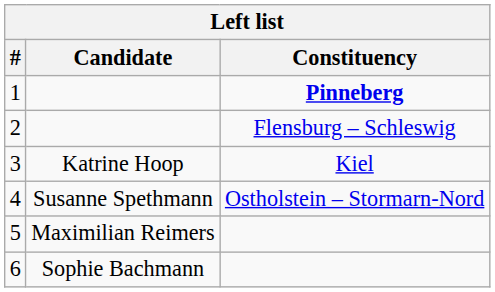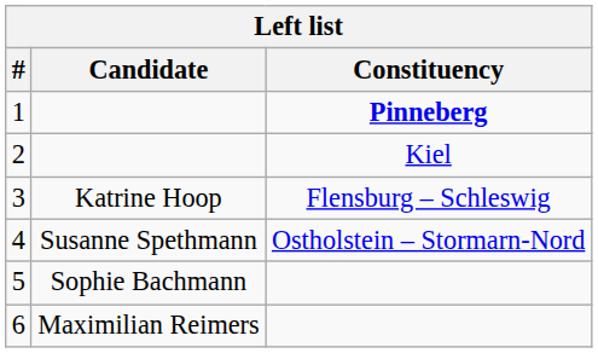2 | Constituency: Flensburg – Schleswig -> Kiel
3 | Constituency: Kiel -> Flensburg – Schleswig
5 | Candidate: Maximilian Reimers -> Sophie Bachmann
6 | Candidate: Sophie Bachmann -> Maximilian Reimers
